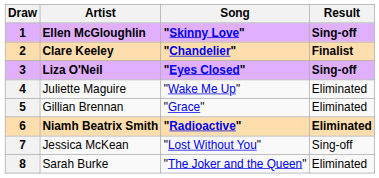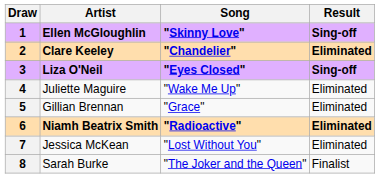2 | Result: Finalist -> Eliminated
7 | Result: Sing-off -> Eliminated
8 | Result: Eliminated -> Finalist
